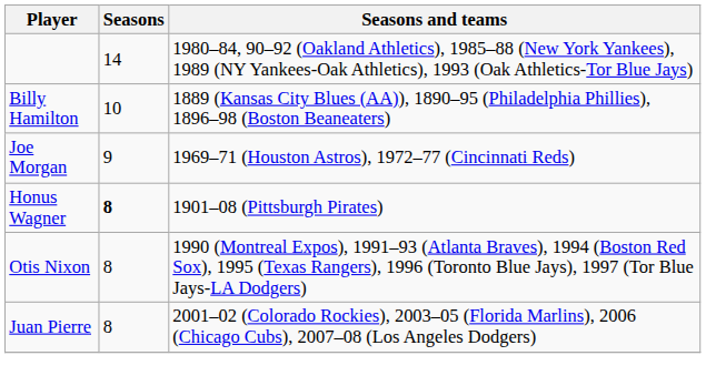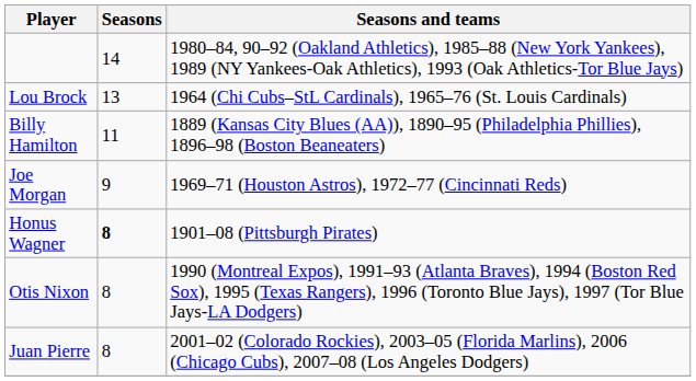+ row: Lou Brock | 13 | 1964 (Chi Cubs–StL Cardinals), 1965–76 (St. Louis Cardinals)
Billy Hamilton | Seasons: 10 -> 11
